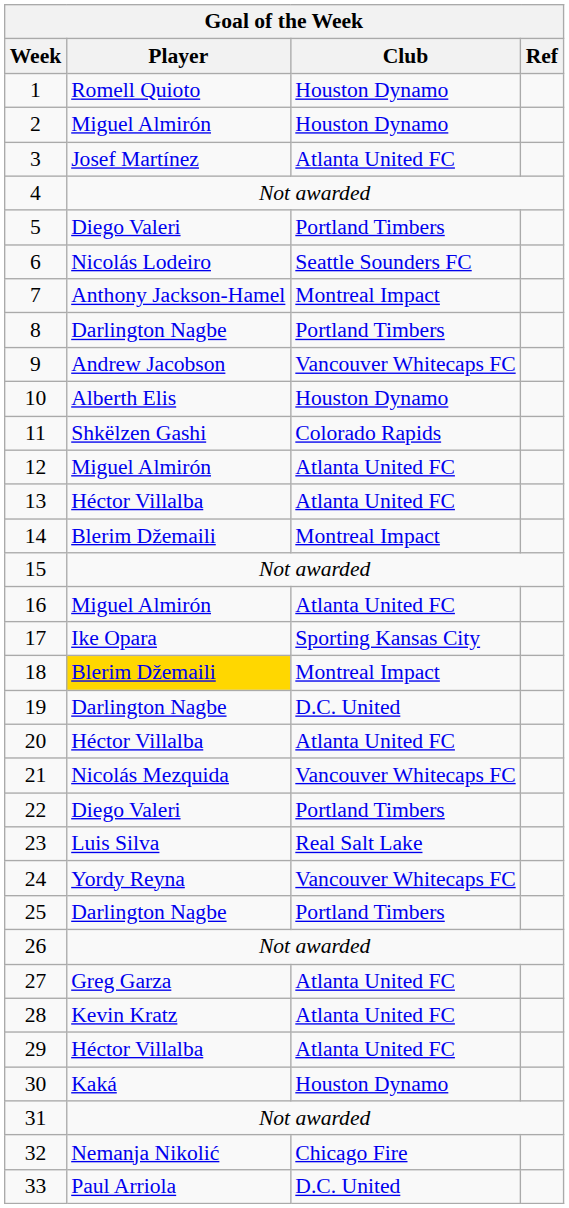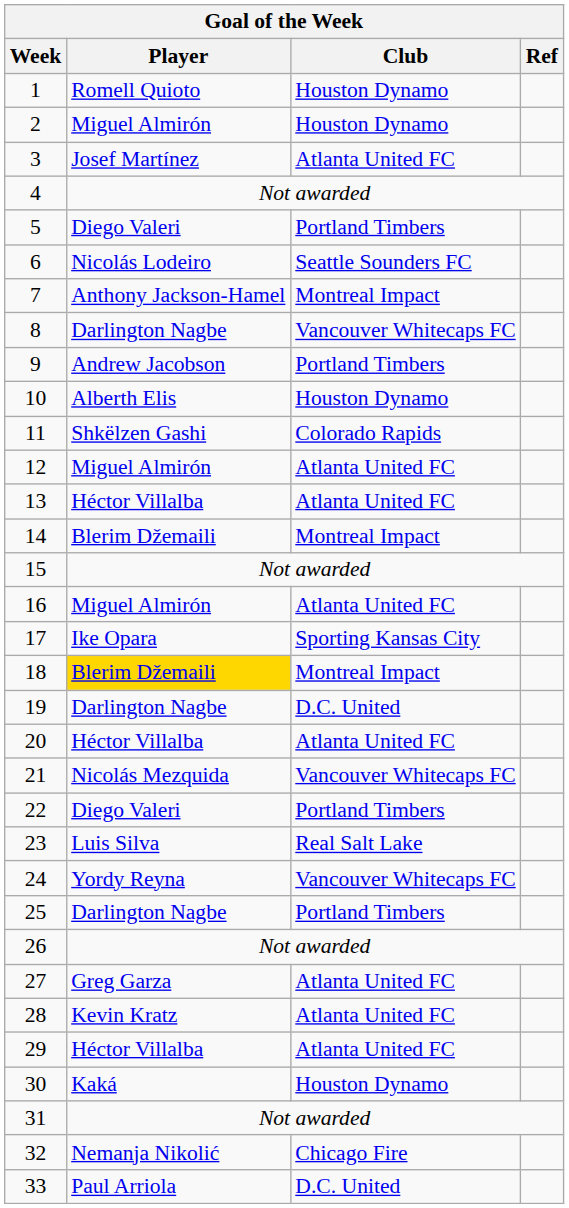8 | Club: Portland Timbers -> Vancouver Whitecaps FC
9 | Club: Vancouver Whitecaps FC -> Portland Timbers
